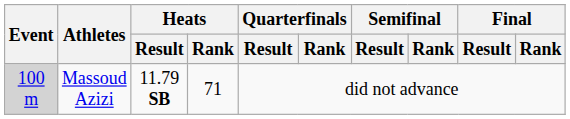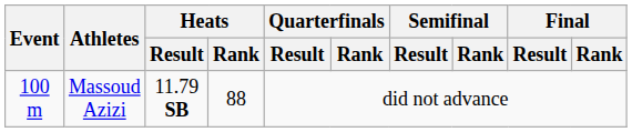Massoud Azizi | Event: lightgrey background -> no background
Massoud Azizi | Heats / Rank: 71 -> 88
